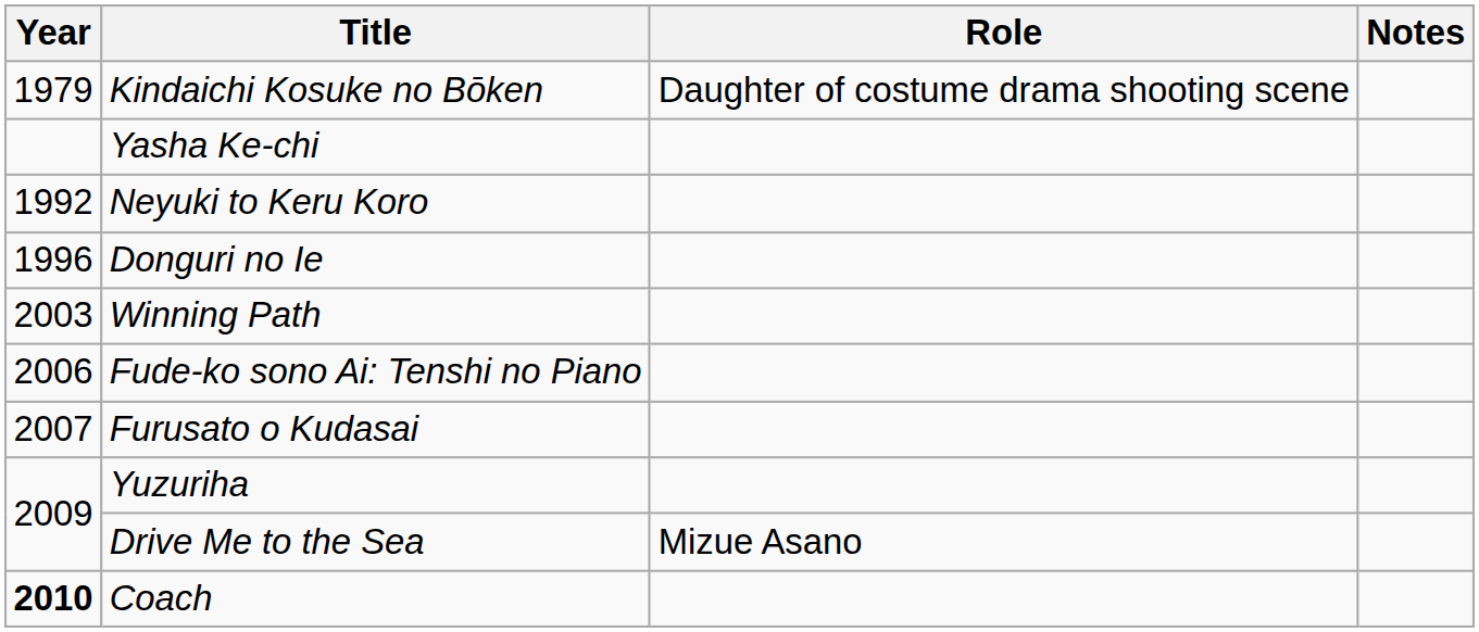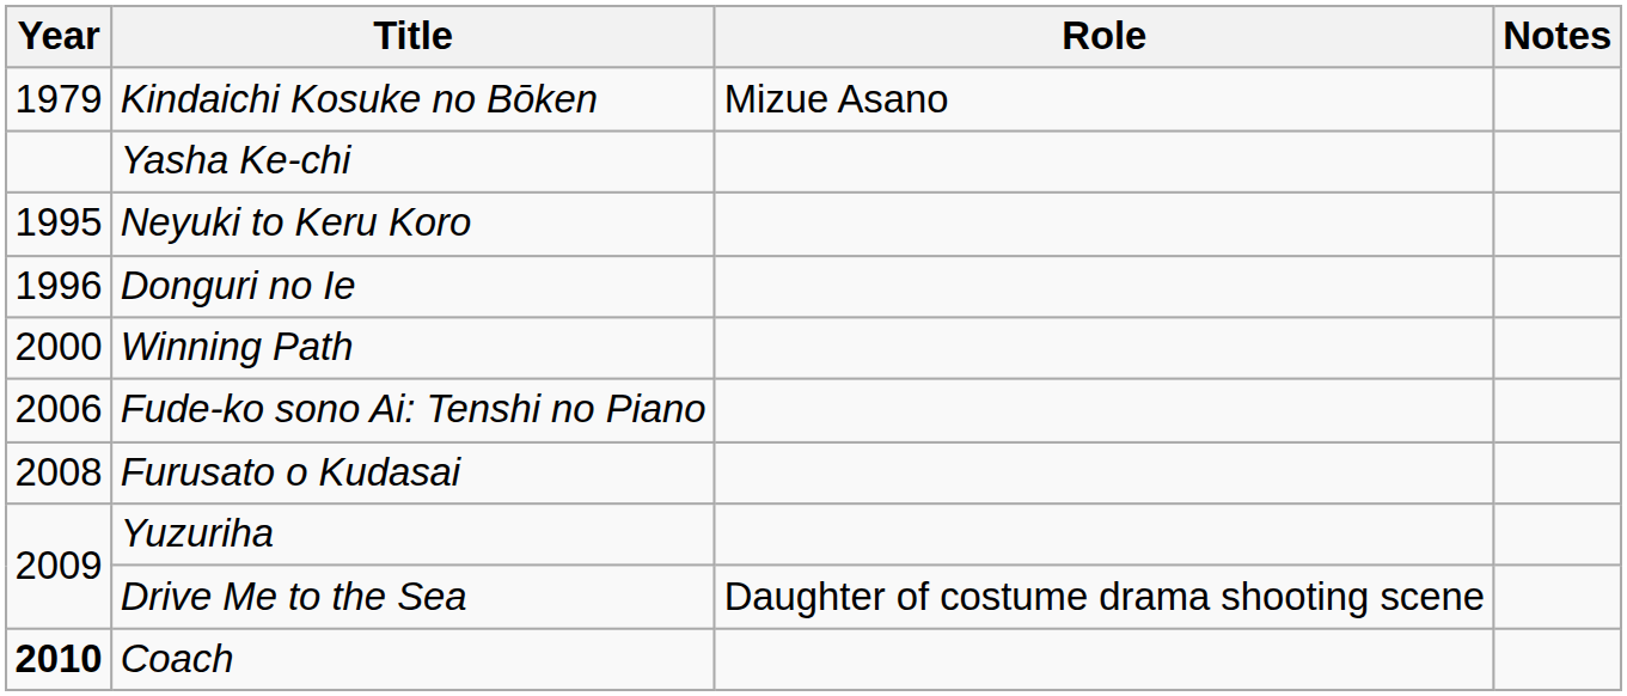Kindaichi Kosuke no Bōken | Role: Daughter of costume drama shooting scene -> Mizue Asano
Neyuki to Keru Koro | Year: 1992 -> 1995
Winning Path | Year: 2003 -> 2000
Furusato o Kudasai | Year: 2007 -> 2008
Drive Me to the Sea | Role: Mizue Asano -> Daughter of costume drama shooting scene
